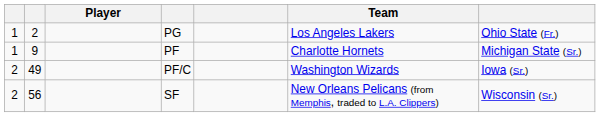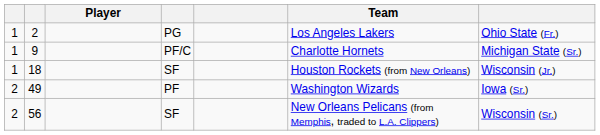9 | column 4: PF -> PF/C
+ row: 1 | 18 | SF | Houston Rockets (from New Orleans) | Wisconsin (Jr.)
49 | column 4: PF/C -> PF
